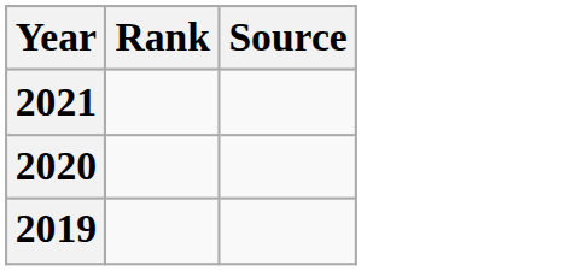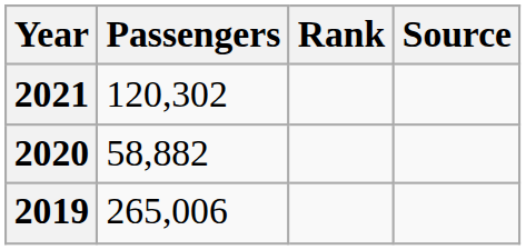+ column: Passengers | 120,302 | 58,882 | 265,006
